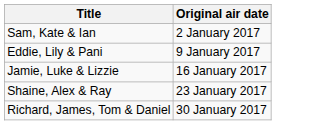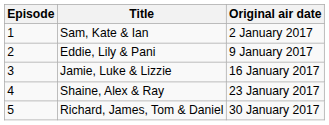+ column: Episode | 1 | 2 | 3 | 4 | 5
